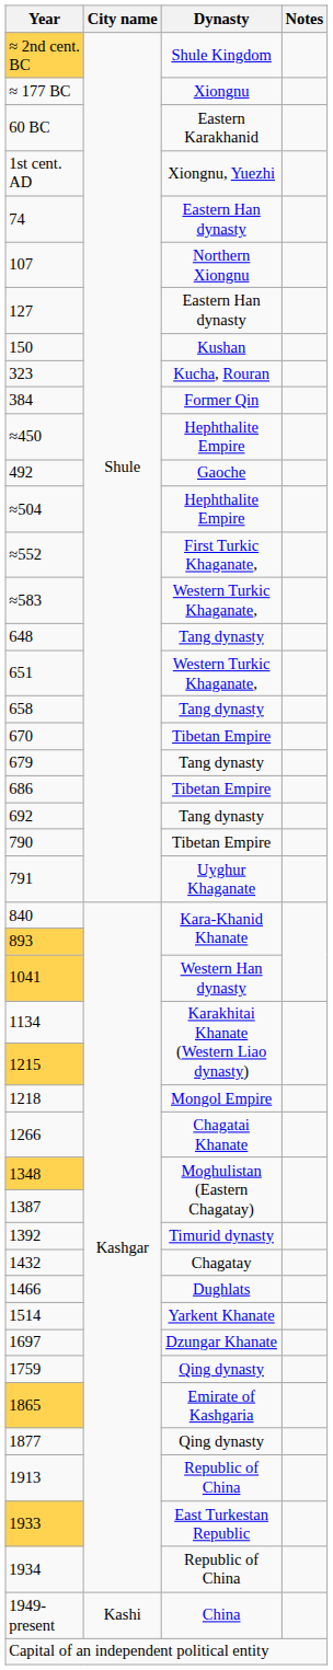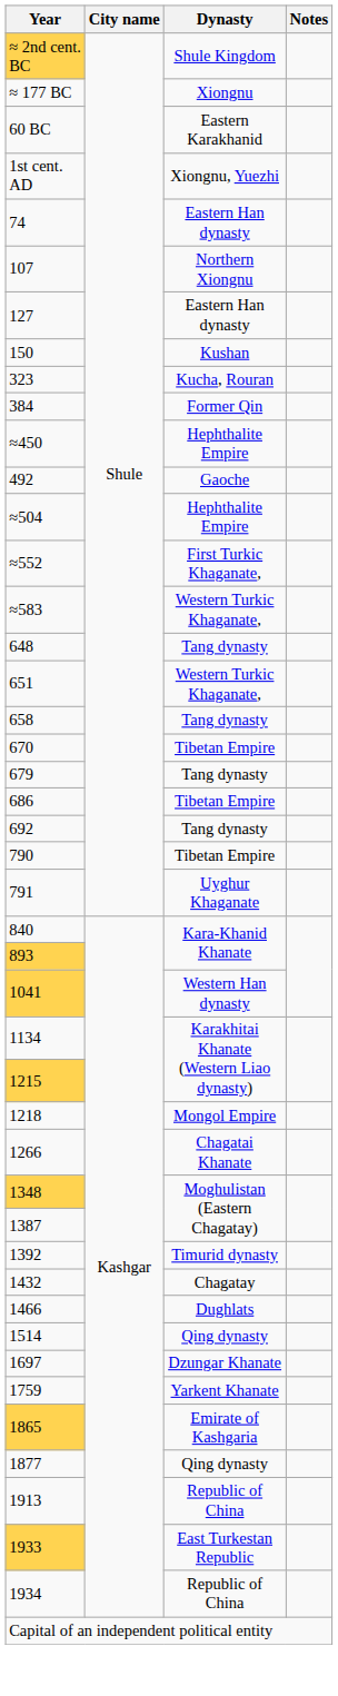1514 | Dynasty: Yarkent Khanate -> Qing dynasty
1759 | Dynasty: Qing dynasty -> Yarkent Khanate
- row: 1949- present | Kashi | China
